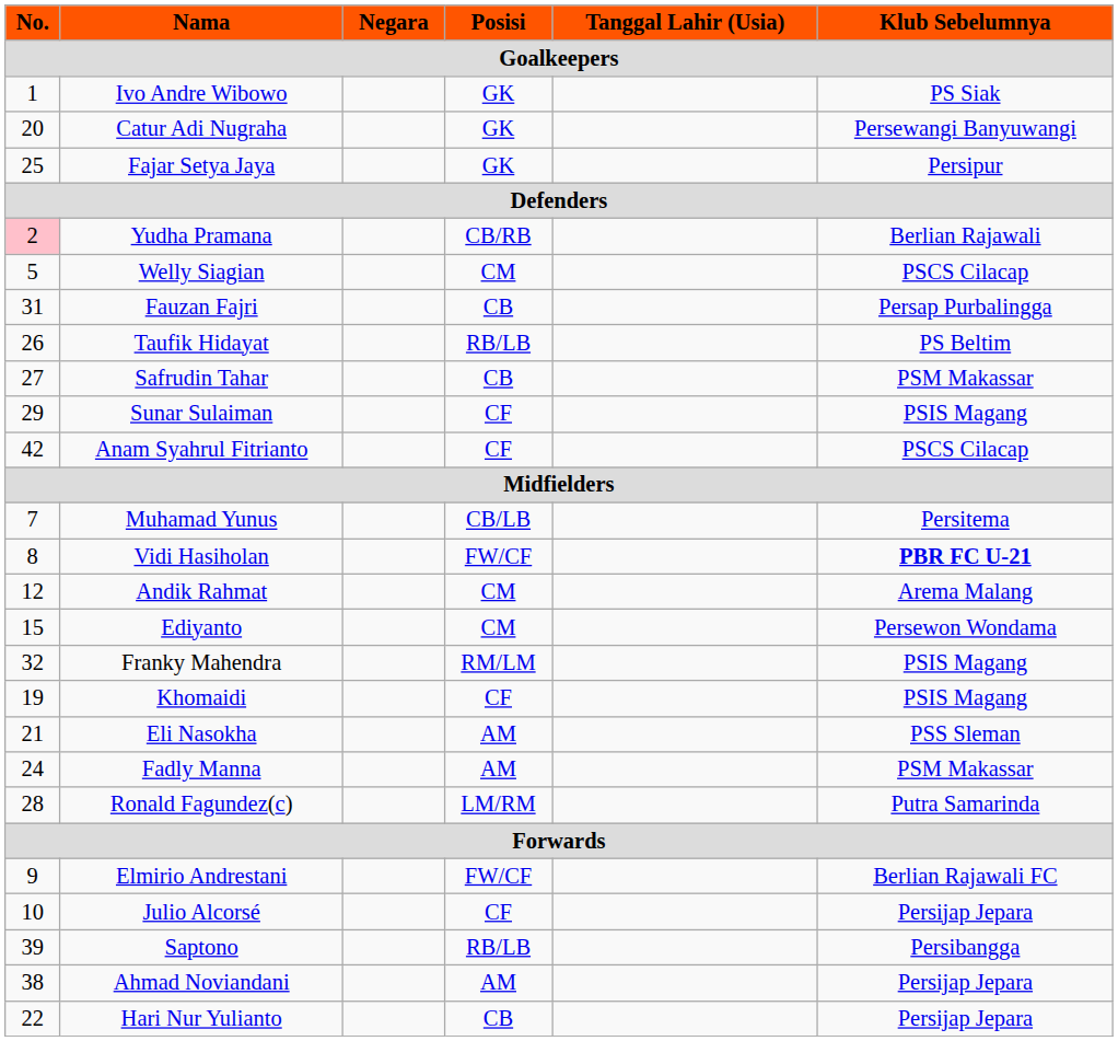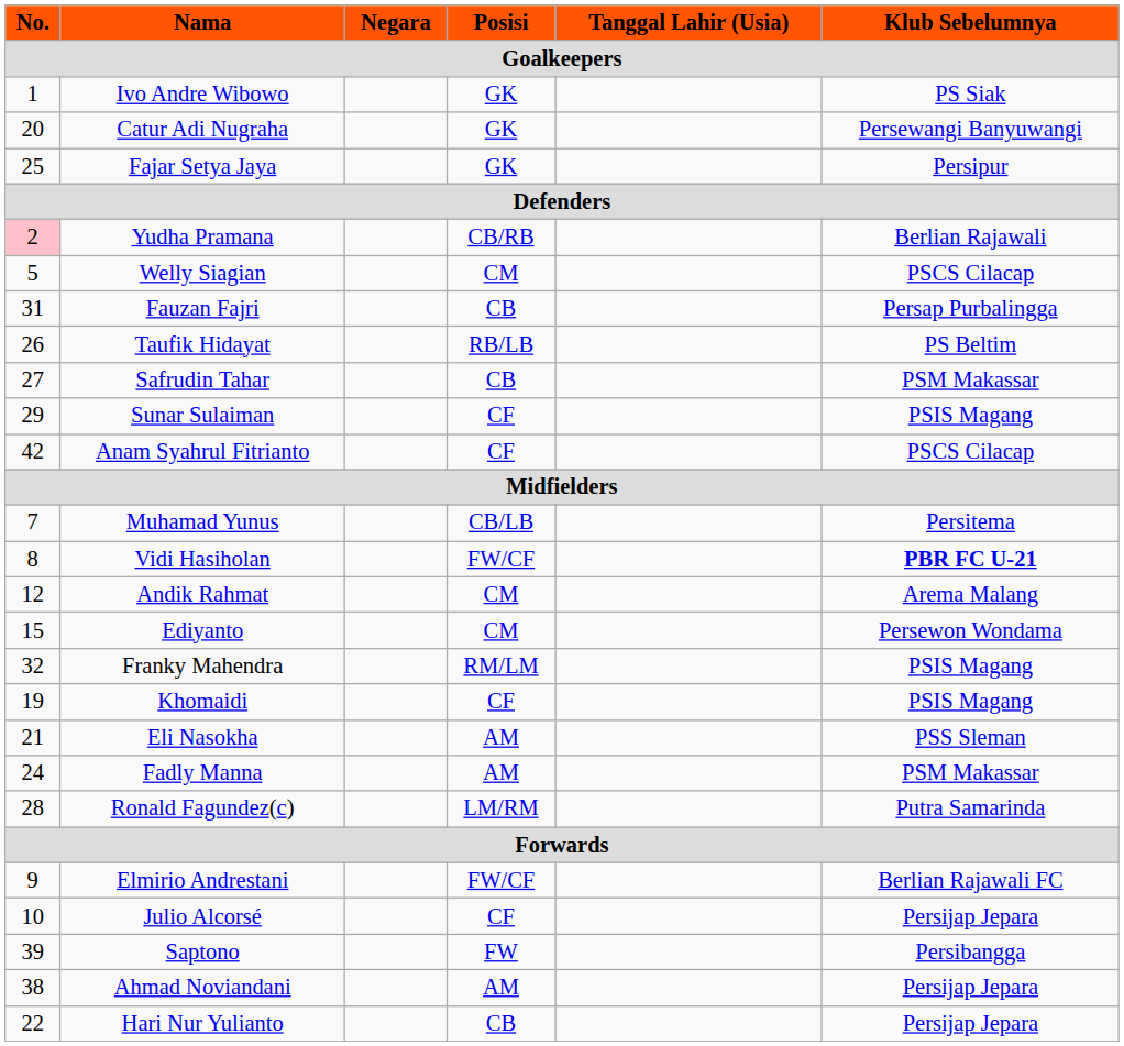Saptono | Posisi: RB/LB -> FW
